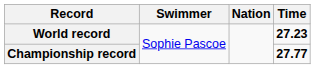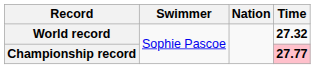World record | Time: 27.23 -> 27.32
Championship record | Time: no background -> pink background
